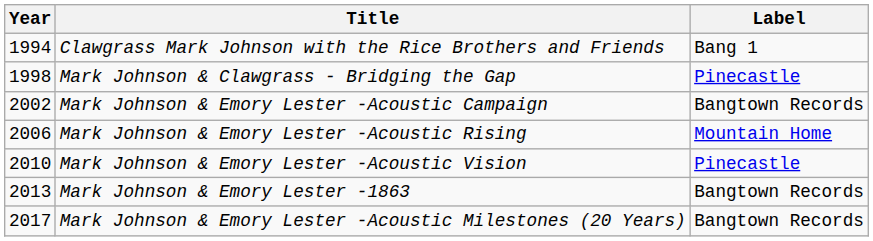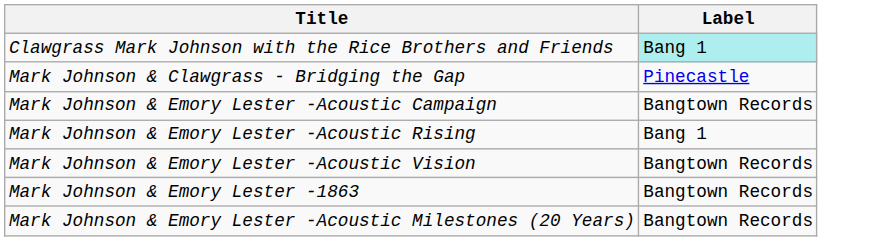- column: Year | 1994 | 1998 | 2002 | 2006 | 2010 | 2013 | 2017
Clawgrass Mark Johnson with the Rice Brothers and Friends | Label: no background -> paleturquoise background
Mark Johnson & Emory Lester -Acoustic Rising | Label: Mountain Home -> Bang 1
Mark Johnson & Emory Lester -Acoustic Vision | Label: Pinecastle -> Bangtown Records
